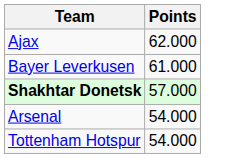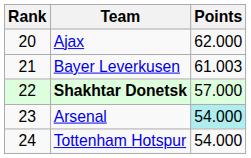+ column: Rank | 20 | 21 | 22 | 23 | 24
Bayer Leverkusen | Points: 61.000 -> 61.003
Arsenal | Points: no background -> paleturquoise background
